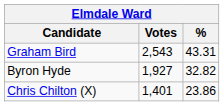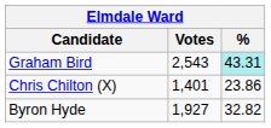Graham Bird | %: no background -> paleturquoise background
rows swapped: Byron Hyde <-> Chris Chilton (X)
